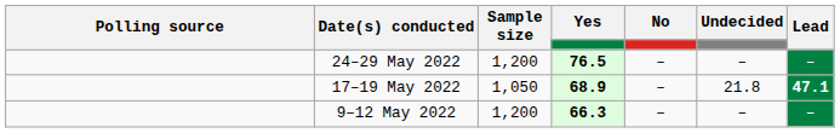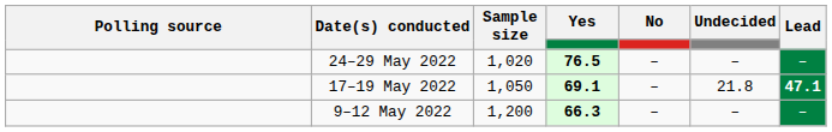24–29 May 2022 | Sample size: 1,200 -> 1,020
17–19 May 2022 | Yes: 68.9 -> 69.1
